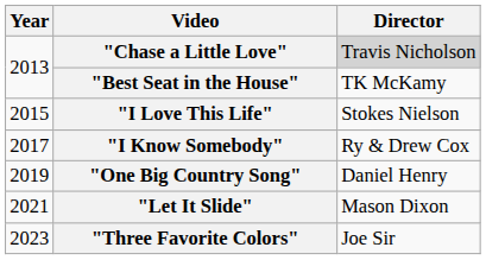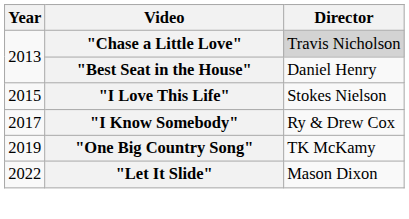"Best Seat in the House" | Director: TK McKamy -> Daniel Henry
"One Big Country Song" | Director: Daniel Henry -> TK McKamy
"Let It Slide" | Year: 2021 -> 2022
- row: 2023 | "Three Favorite Colors" | Joe Sir
